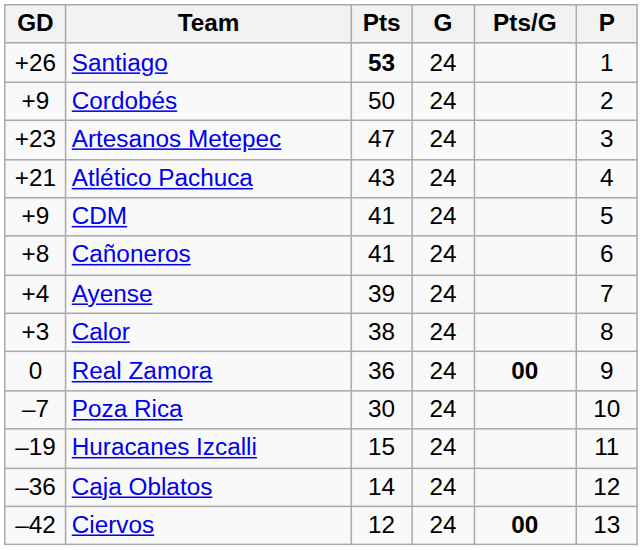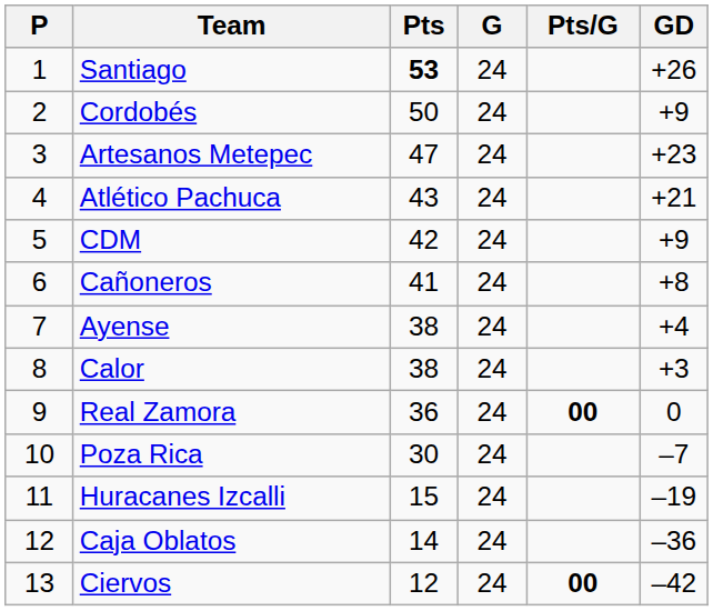columns swapped: P <-> GD
CDM | Pts: 41 -> 42
Ayense | Pts: 39 -> 38
